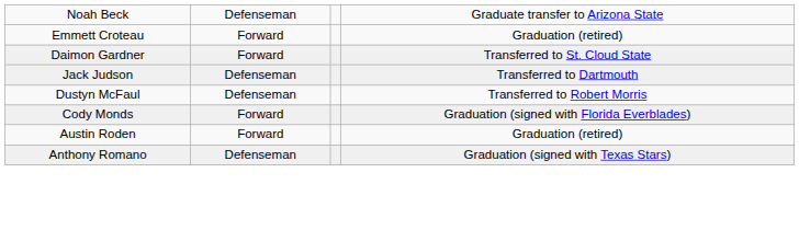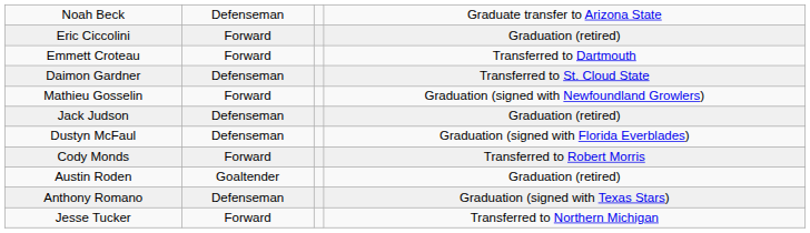+ row: Eric Ciccolini | Forward | Graduation (retired)
Emmett Croteau | column 4: Graduation (retired) -> Transferred to Dartmouth
Daimon Gardner | column 2: Forward -> Defenseman
+ row: Mathieu Gosselin | Forward | Graduation (signed with Newfoundland Growlers)
Jack Judson | column 4: Transferred to Dartmouth -> Graduation (retired)
Dustyn McFaul | column 4: Transferred to Robert Morris -> Graduation (signed with Florida Everblades)
Cody Monds | column 4: Graduation (signed with Florida Everblades) -> Transferred to Robert Morris
Austin Roden | column 2: Forward -> Goaltender
+ row: Jesse Tucker | Forward | Transferred to Northern Michigan
